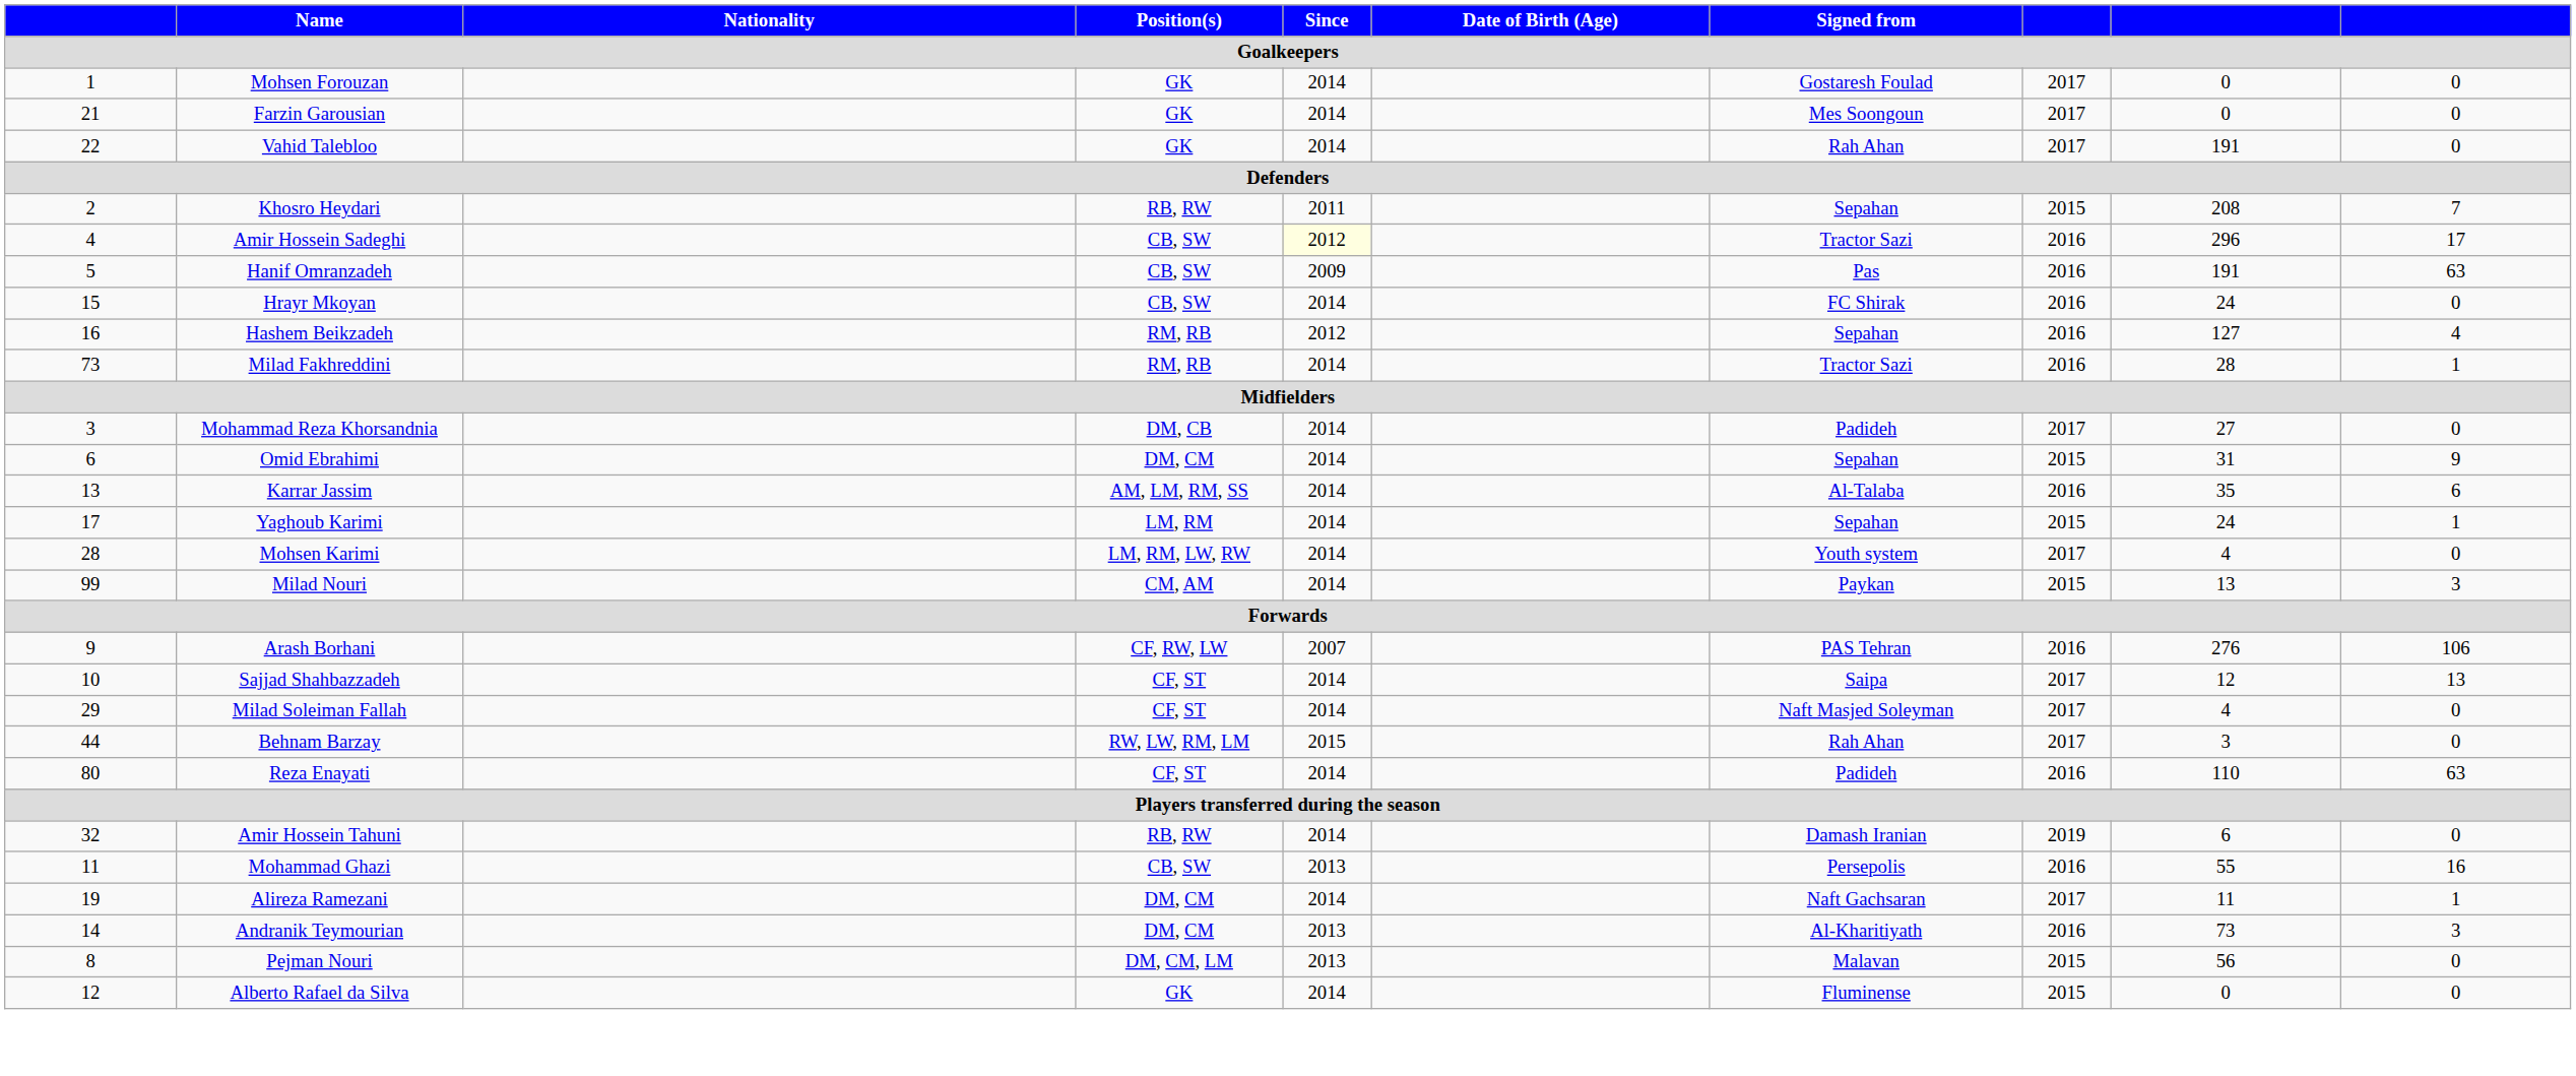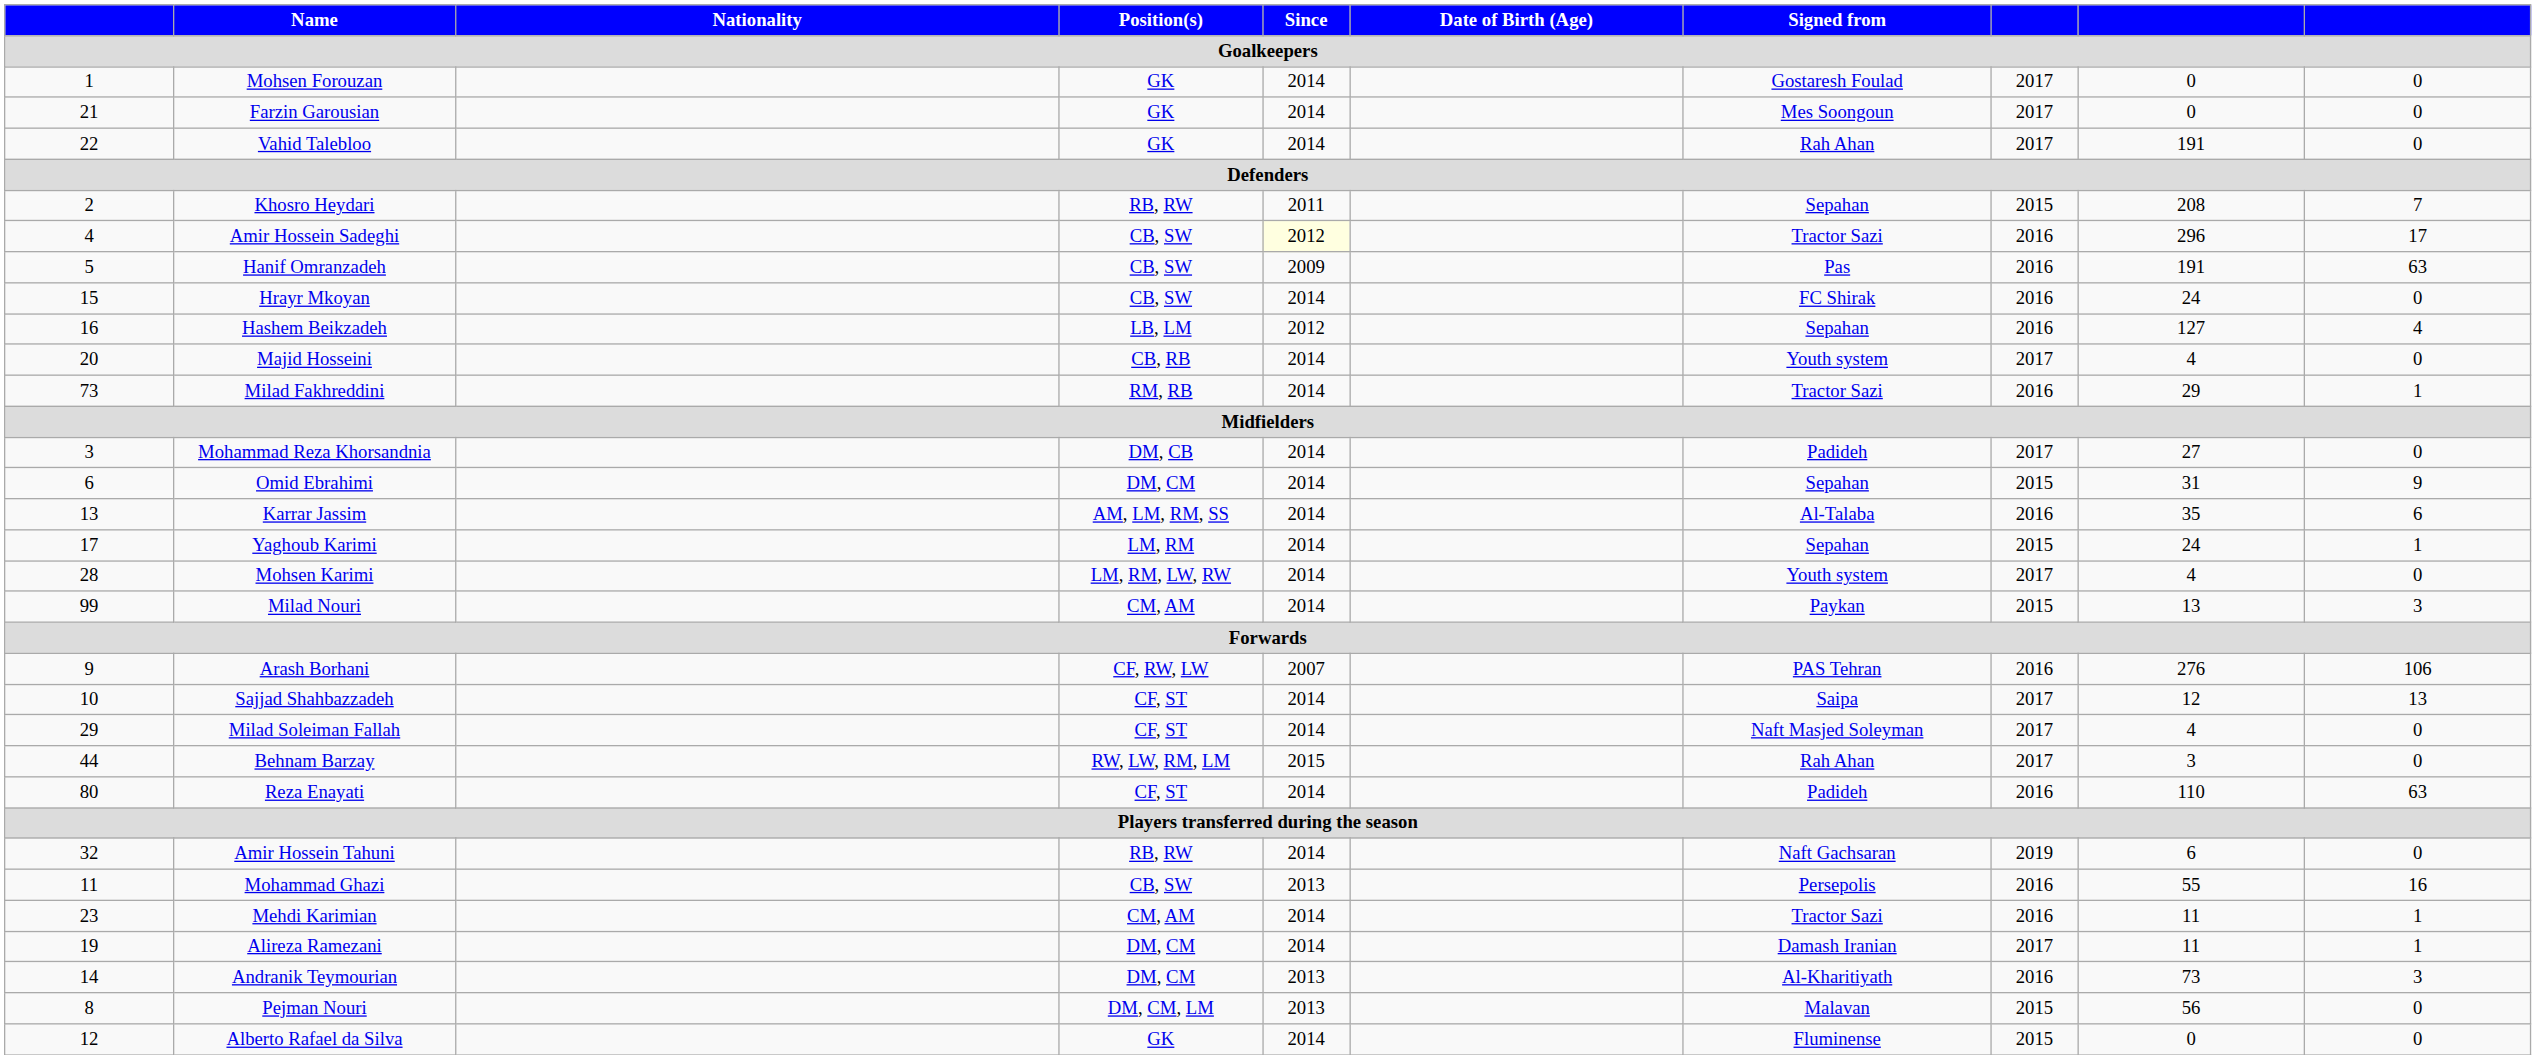Hashem Beikzadeh | Position(s): RM, RB -> LB, LM
+ row: 20 | Majid Hosseini | CB, RB | 2014 | Youth system | 2017 | 4 | 0
Milad Fakhreddini | column 9: 28 -> 29
Amir Hossein Tahuni | Signed from: Damash Iranian -> Naft Gachsaran
+ row: 23 | Mehdi Karimian | CM, AM | 2014 | Tractor Sazi | 2016 | 11 | 1
Alireza Ramezani | Signed from: Naft Gachsaran -> Damash Iranian
